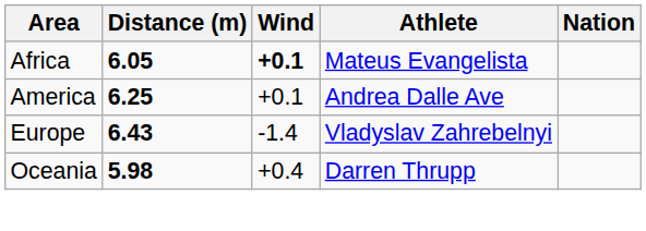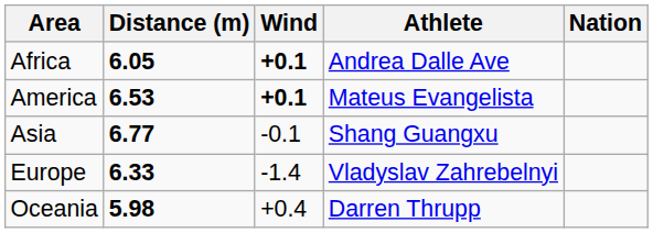Africa | Athlete: Mateus Evangelista -> Andrea Dalle Ave
America | Distance (m): 6.25 -> 6.53
America | Wind: normal -> bold
America | Athlete: Andrea Dalle Ave -> Mateus Evangelista
+ row: Asia | 6.77 | -0.1 | Shang Guangxu
Europe | Distance (m): 6.43 -> 6.33
